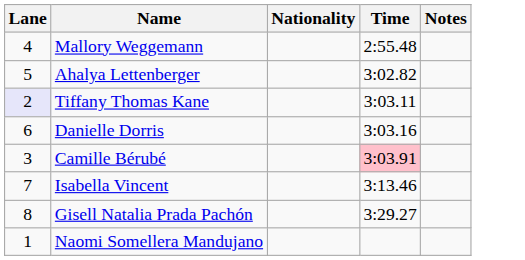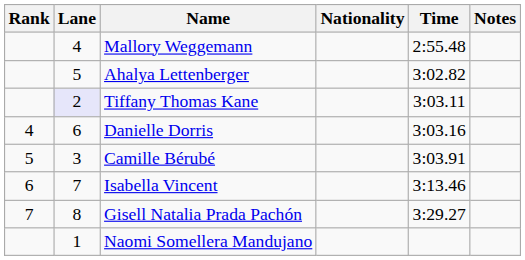+ column: Rank | 4 | 5 | 6 | 7
Camille Bérubé | Time: pink background -> no background
